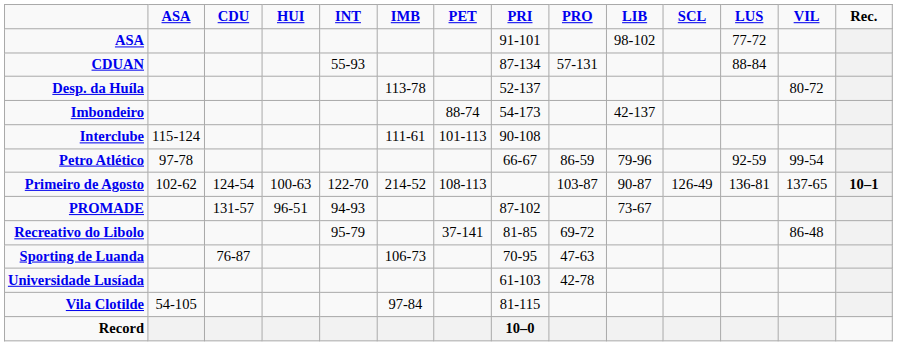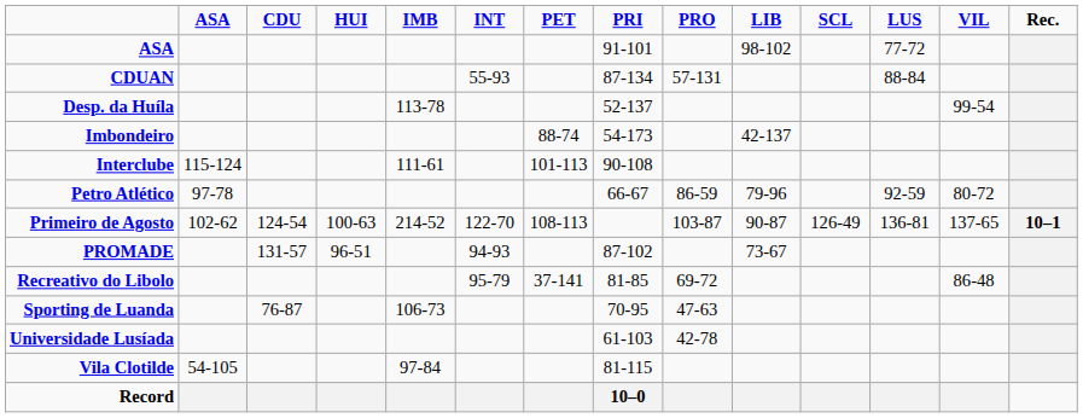columns swapped: IMB <-> INT
Desp. da Huíla | VIL: 80-72 -> 99-54
Petro Atlético | VIL: 99-54 -> 80-72
